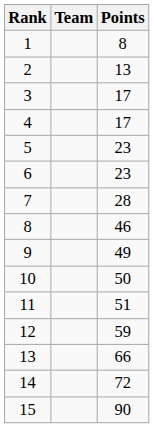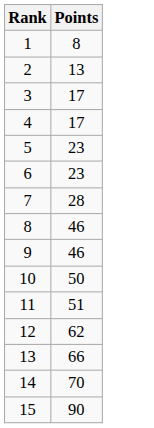- column: Team
9 | Points: 49 -> 46
12 | Points: 59 -> 62
14 | Points: 72 -> 70
